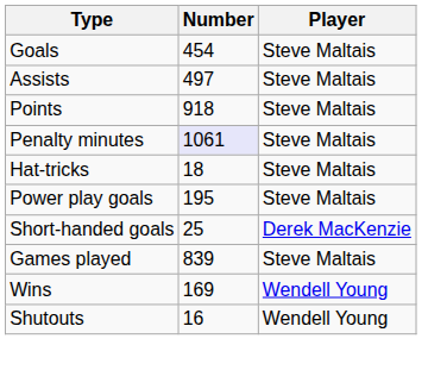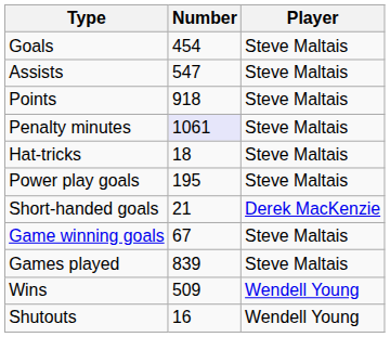Assists | Number: 497 -> 547
Short-handed goals | Number: 25 -> 21
+ row: Game winning goals | 67 | Steve Maltais
Wins | Number: 169 -> 509
